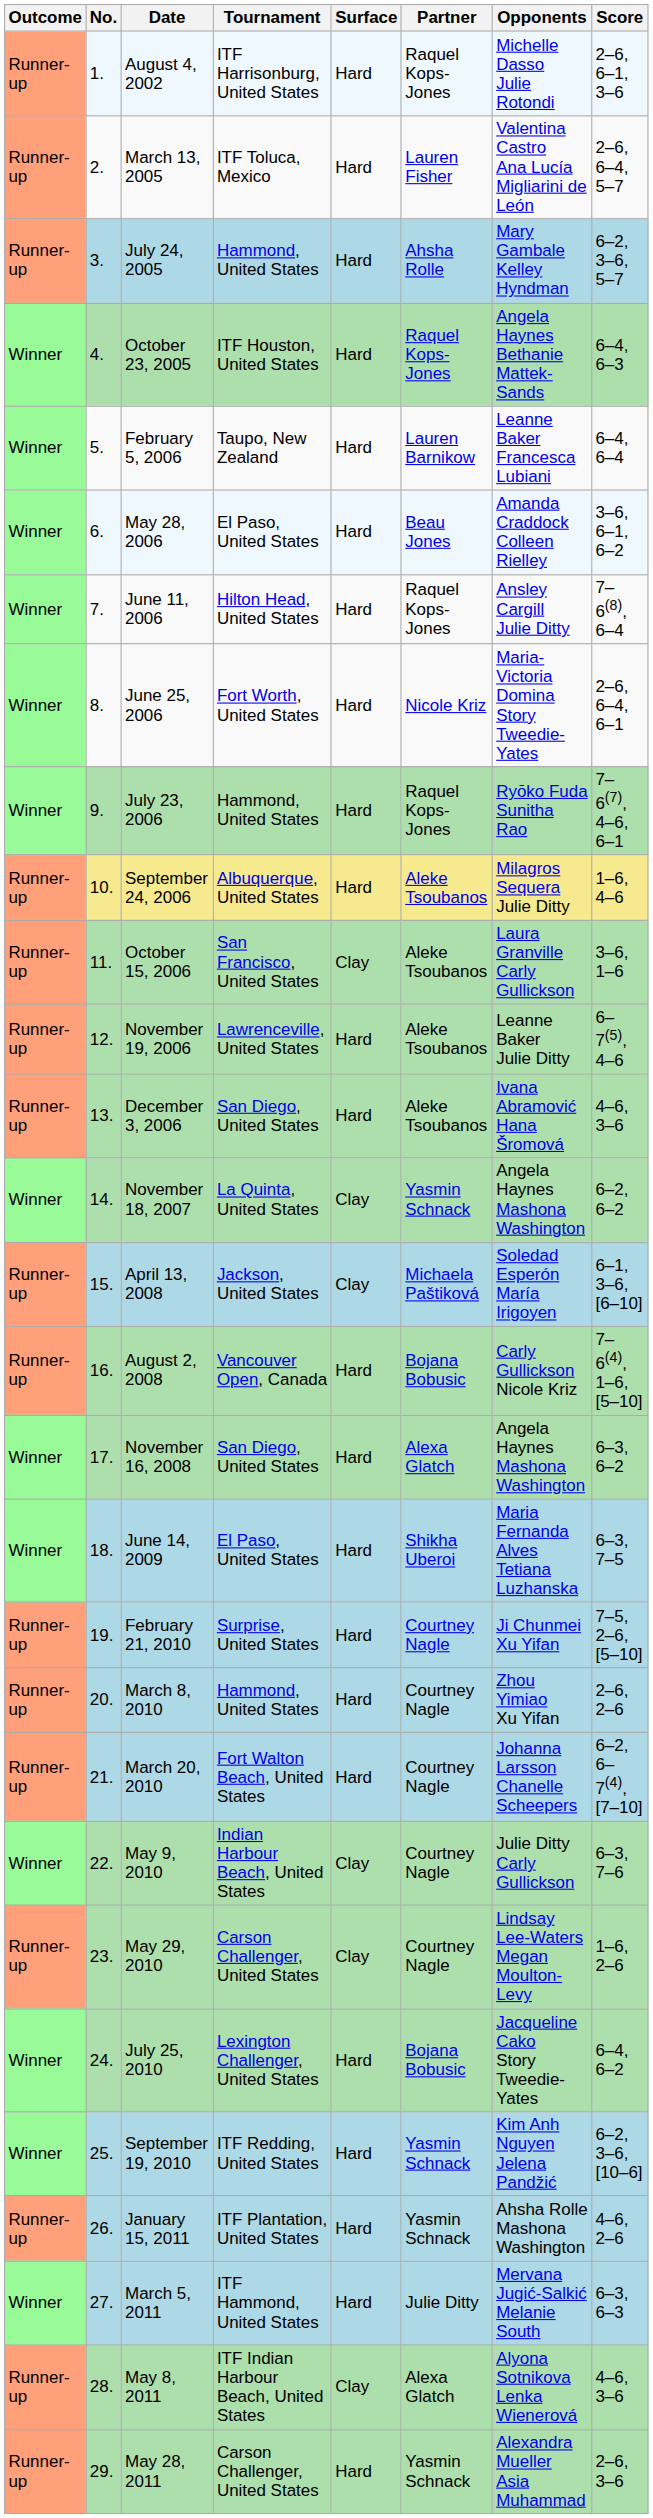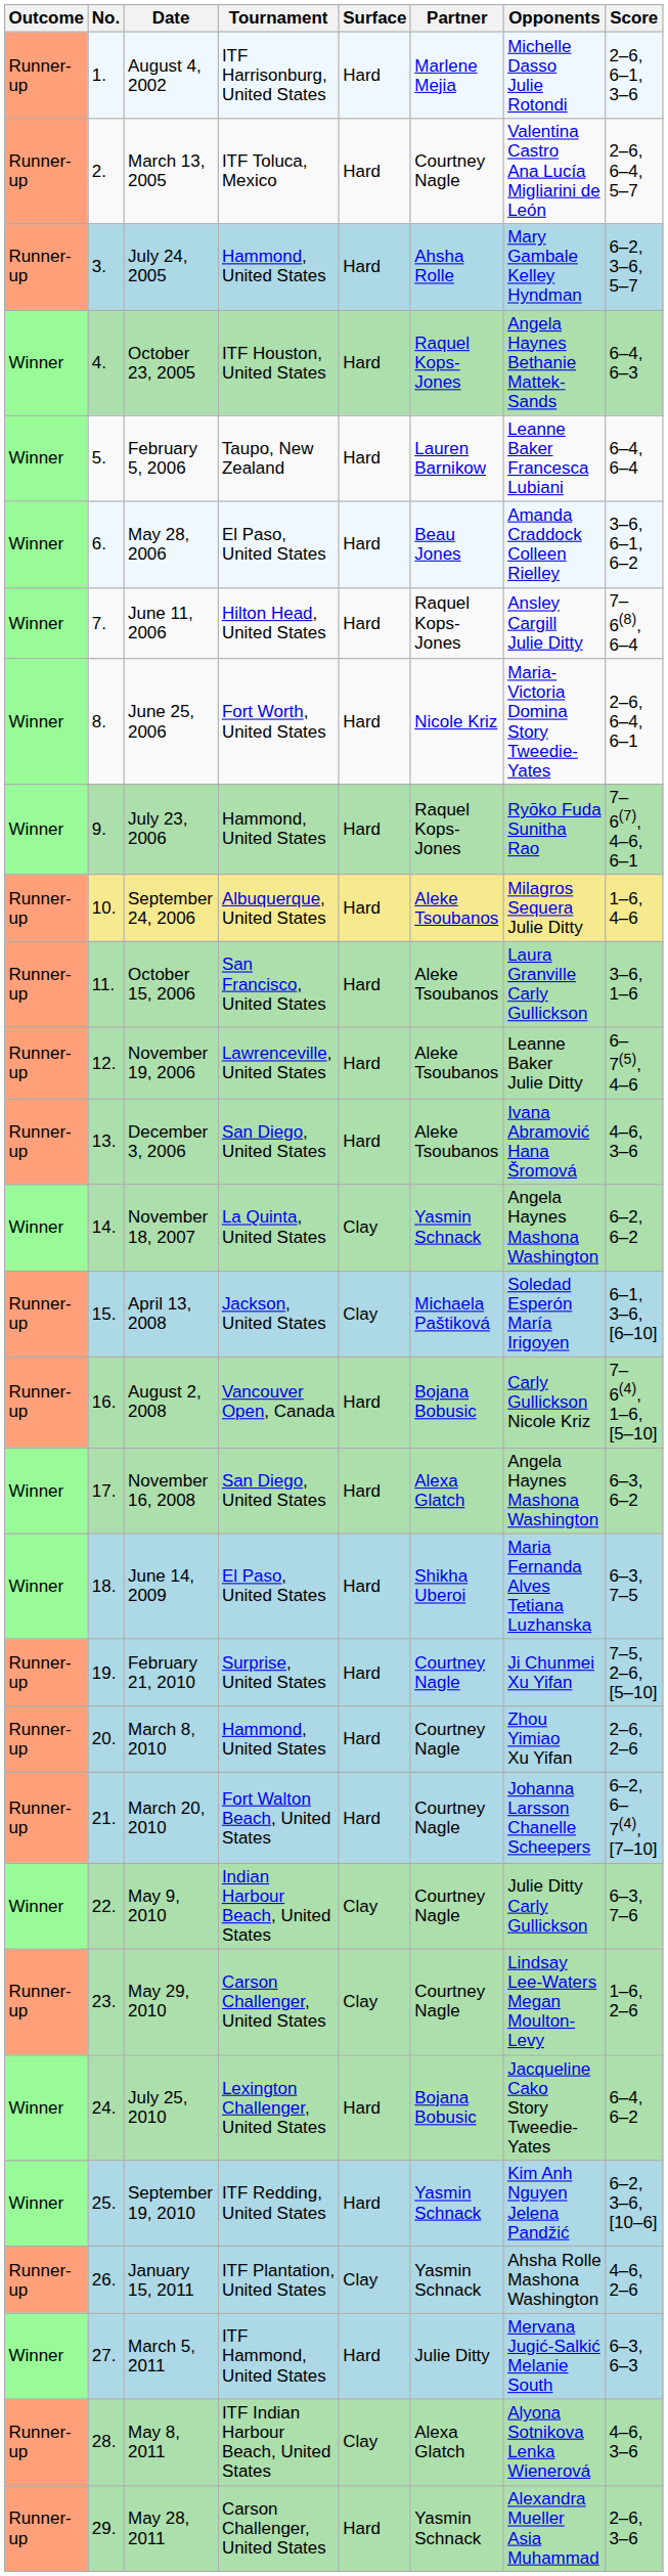August 4, 2002 | Partner: Raquel Kops-Jones -> Marlene Mejia
March 13, 2005 | Partner: Lauren Fisher -> Courtney Nagle
October 15, 2006 | Surface: Clay -> Hard
January 15, 2011 | Surface: Hard -> Clay
